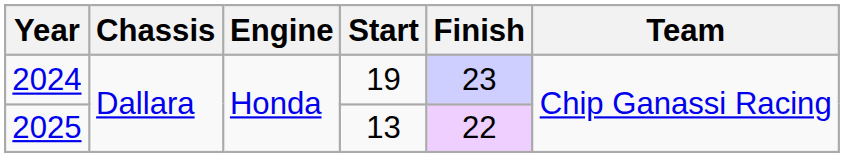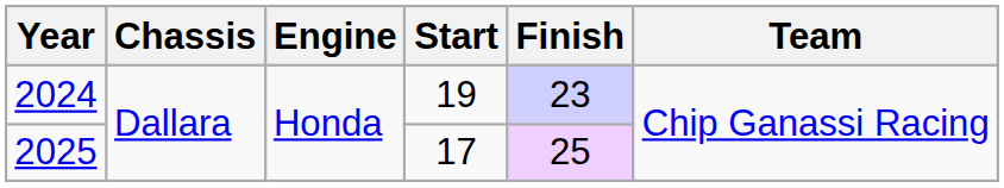2025 | Start: 13 -> 17
2025 | Finish: 22 -> 25
